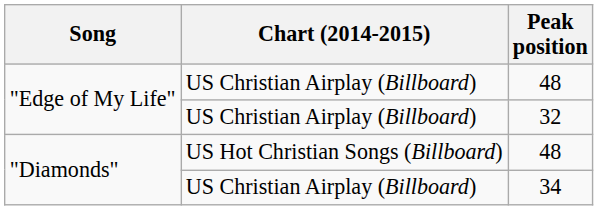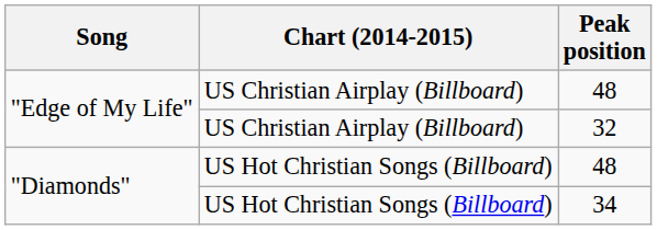34 | Chart (2014-2015): US Christian Airplay (Billboard) -> US Hot Christian Songs (Billboard)
